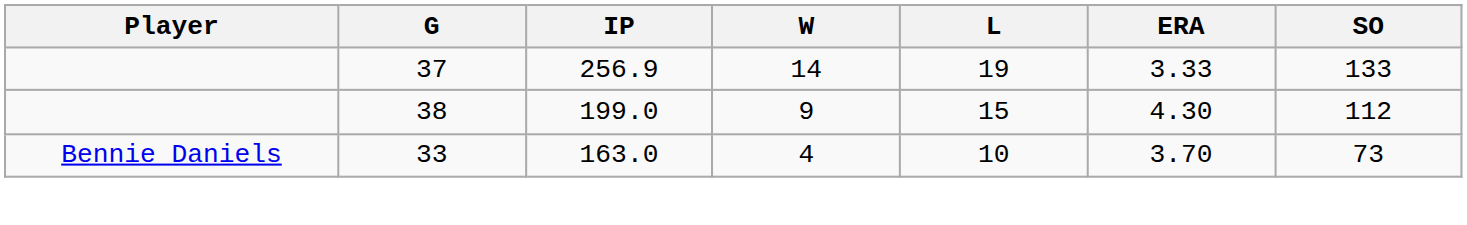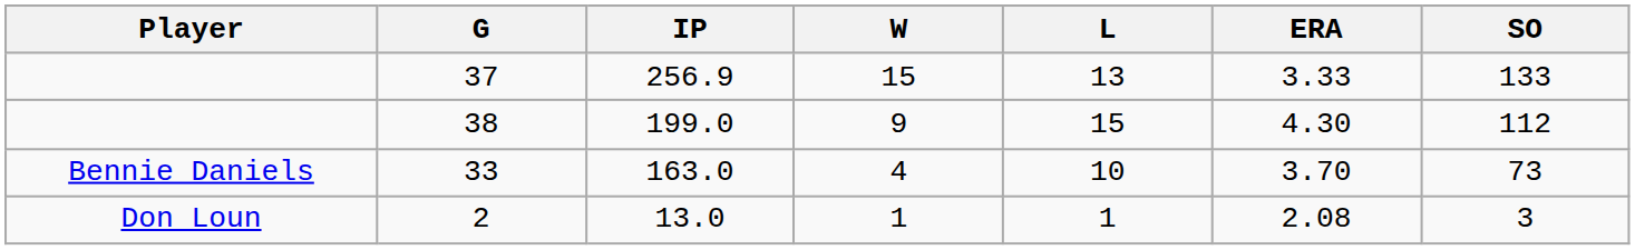37 | W: 14 -> 15
37 | L: 19 -> 13
+ row: Don Loun | 2 | 13.0 | 1 | 1 | 2.08 | 3
